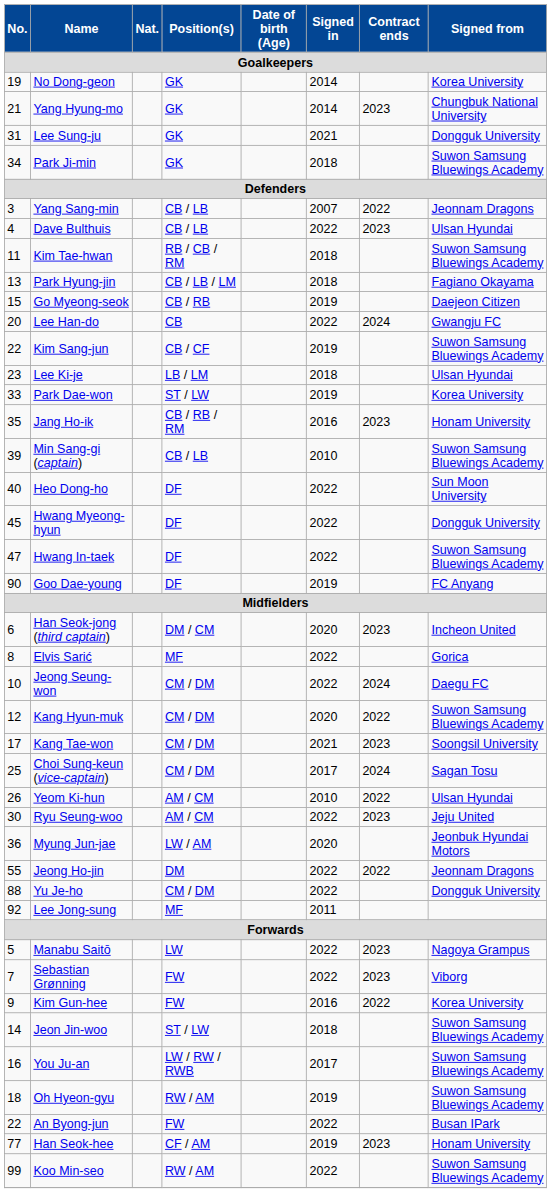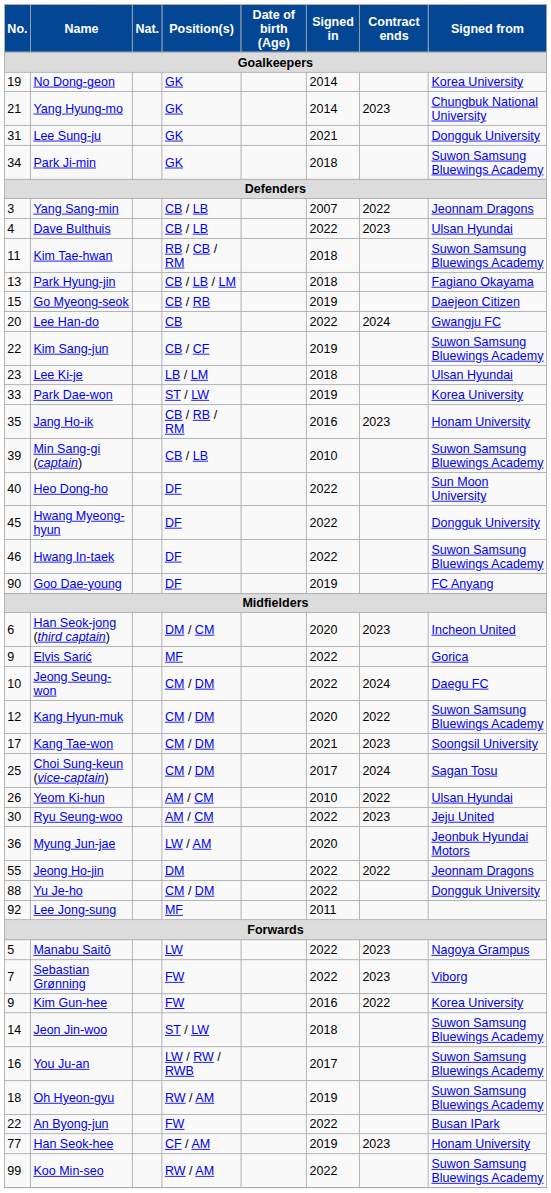Hwang In-taek | No.: 47 -> 46
Elvis Sarić | No.: 8 -> 9
